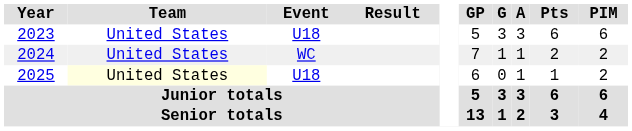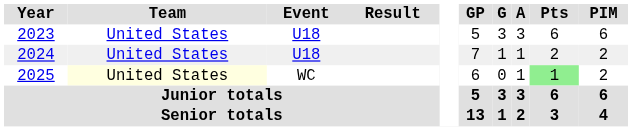2024 | Event: WC -> U18
2025 | Event: U18 -> WC
2025 | Pts: no background -> lightgreen background
